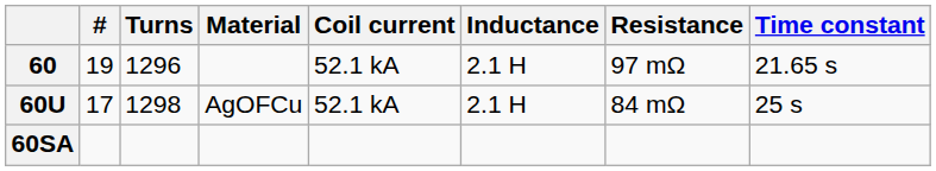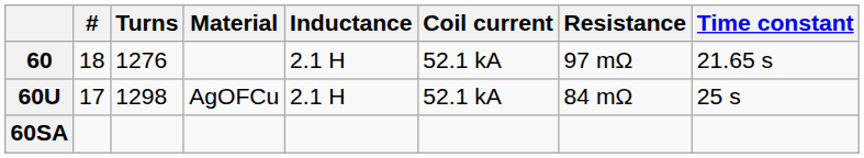columns swapped: Coil current <-> Inductance
60 | #: 19 -> 18
60 | Turns: 1296 -> 1276
